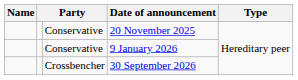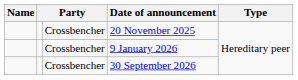20 November 2025 | column 3: Conservative -> Crossbencher
9 January 2026 | column 3: Conservative -> Crossbencher
